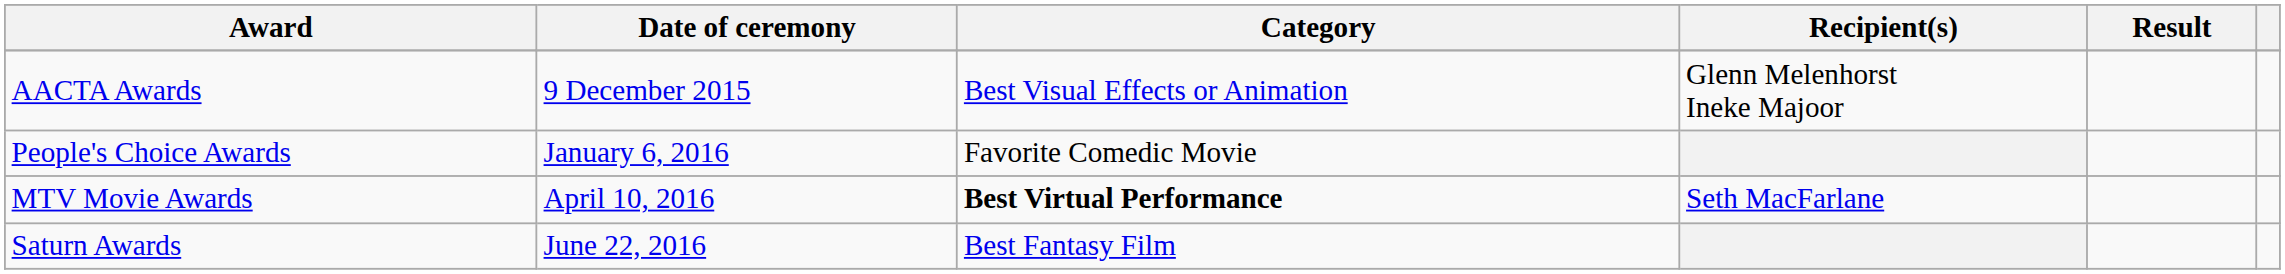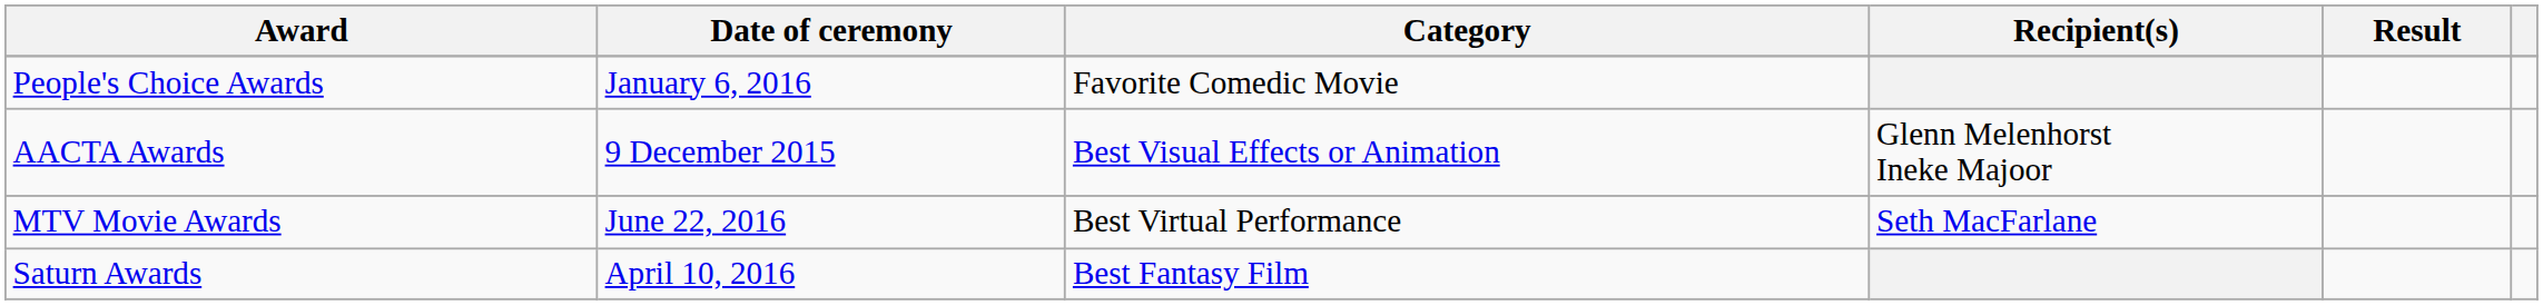rows swapped: AACTA Awards <-> People's Choice Awards
MTV Movie Awards | Date of ceremony: April 10, 2016 -> June 22, 2016
MTV Movie Awards | Category: bold -> normal
Saturn Awards | Date of ceremony: June 22, 2016 -> April 10, 2016
